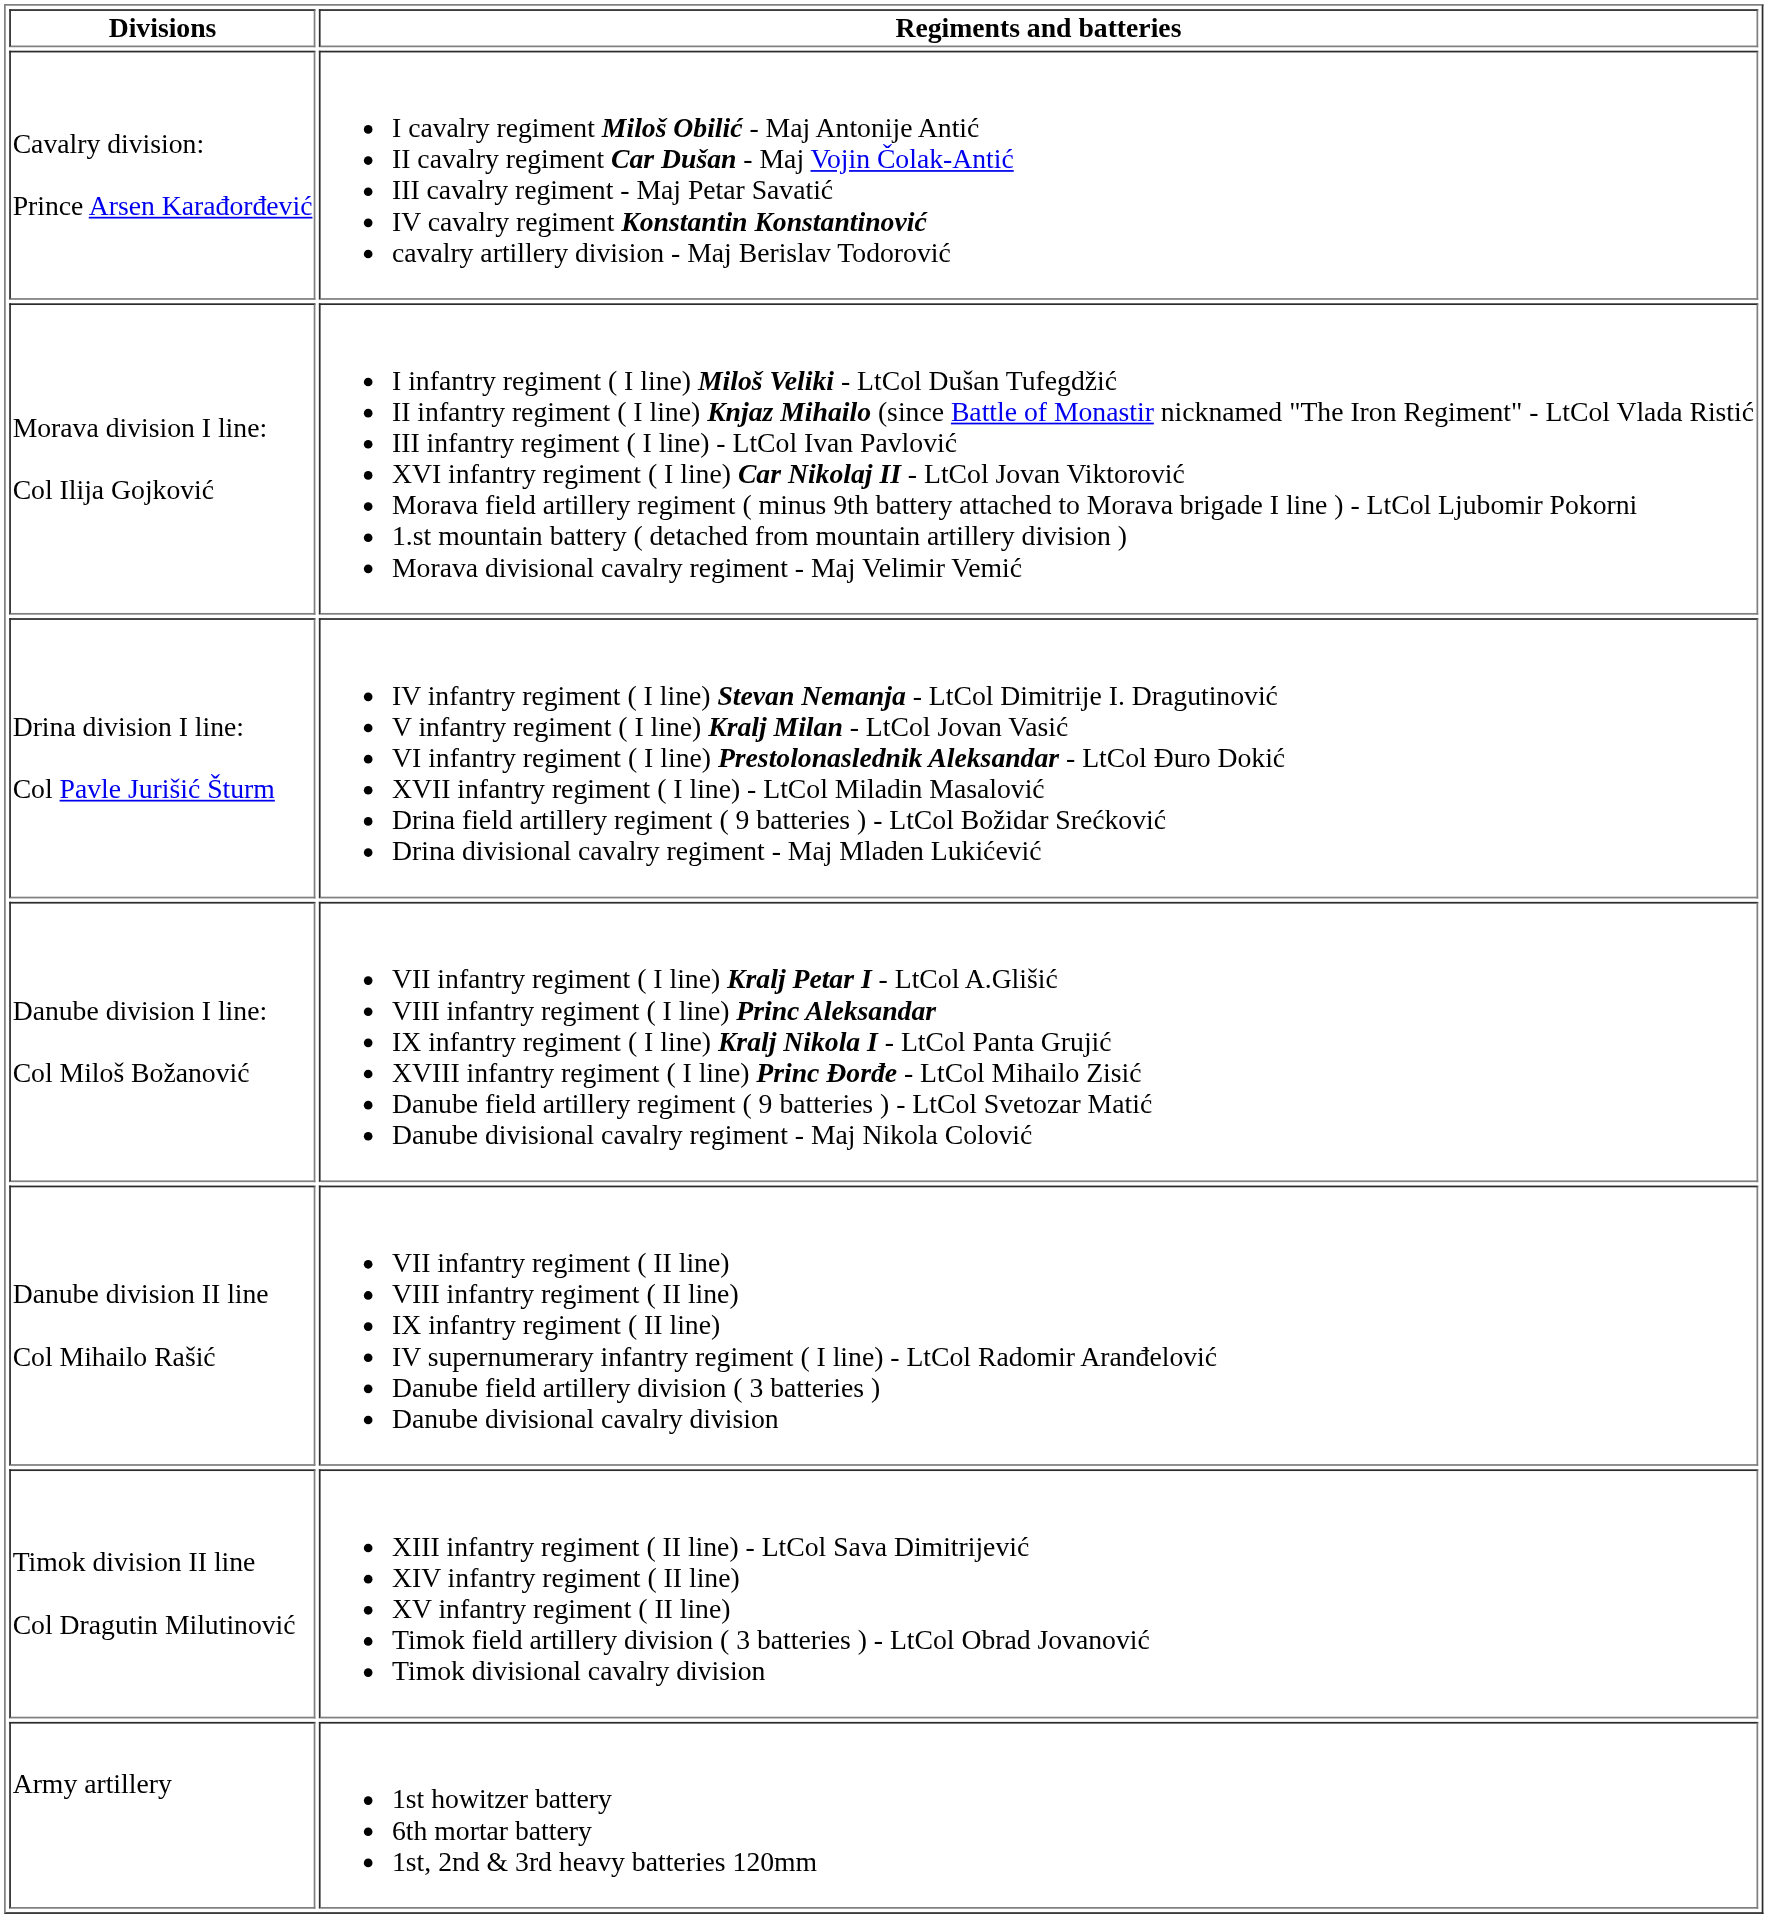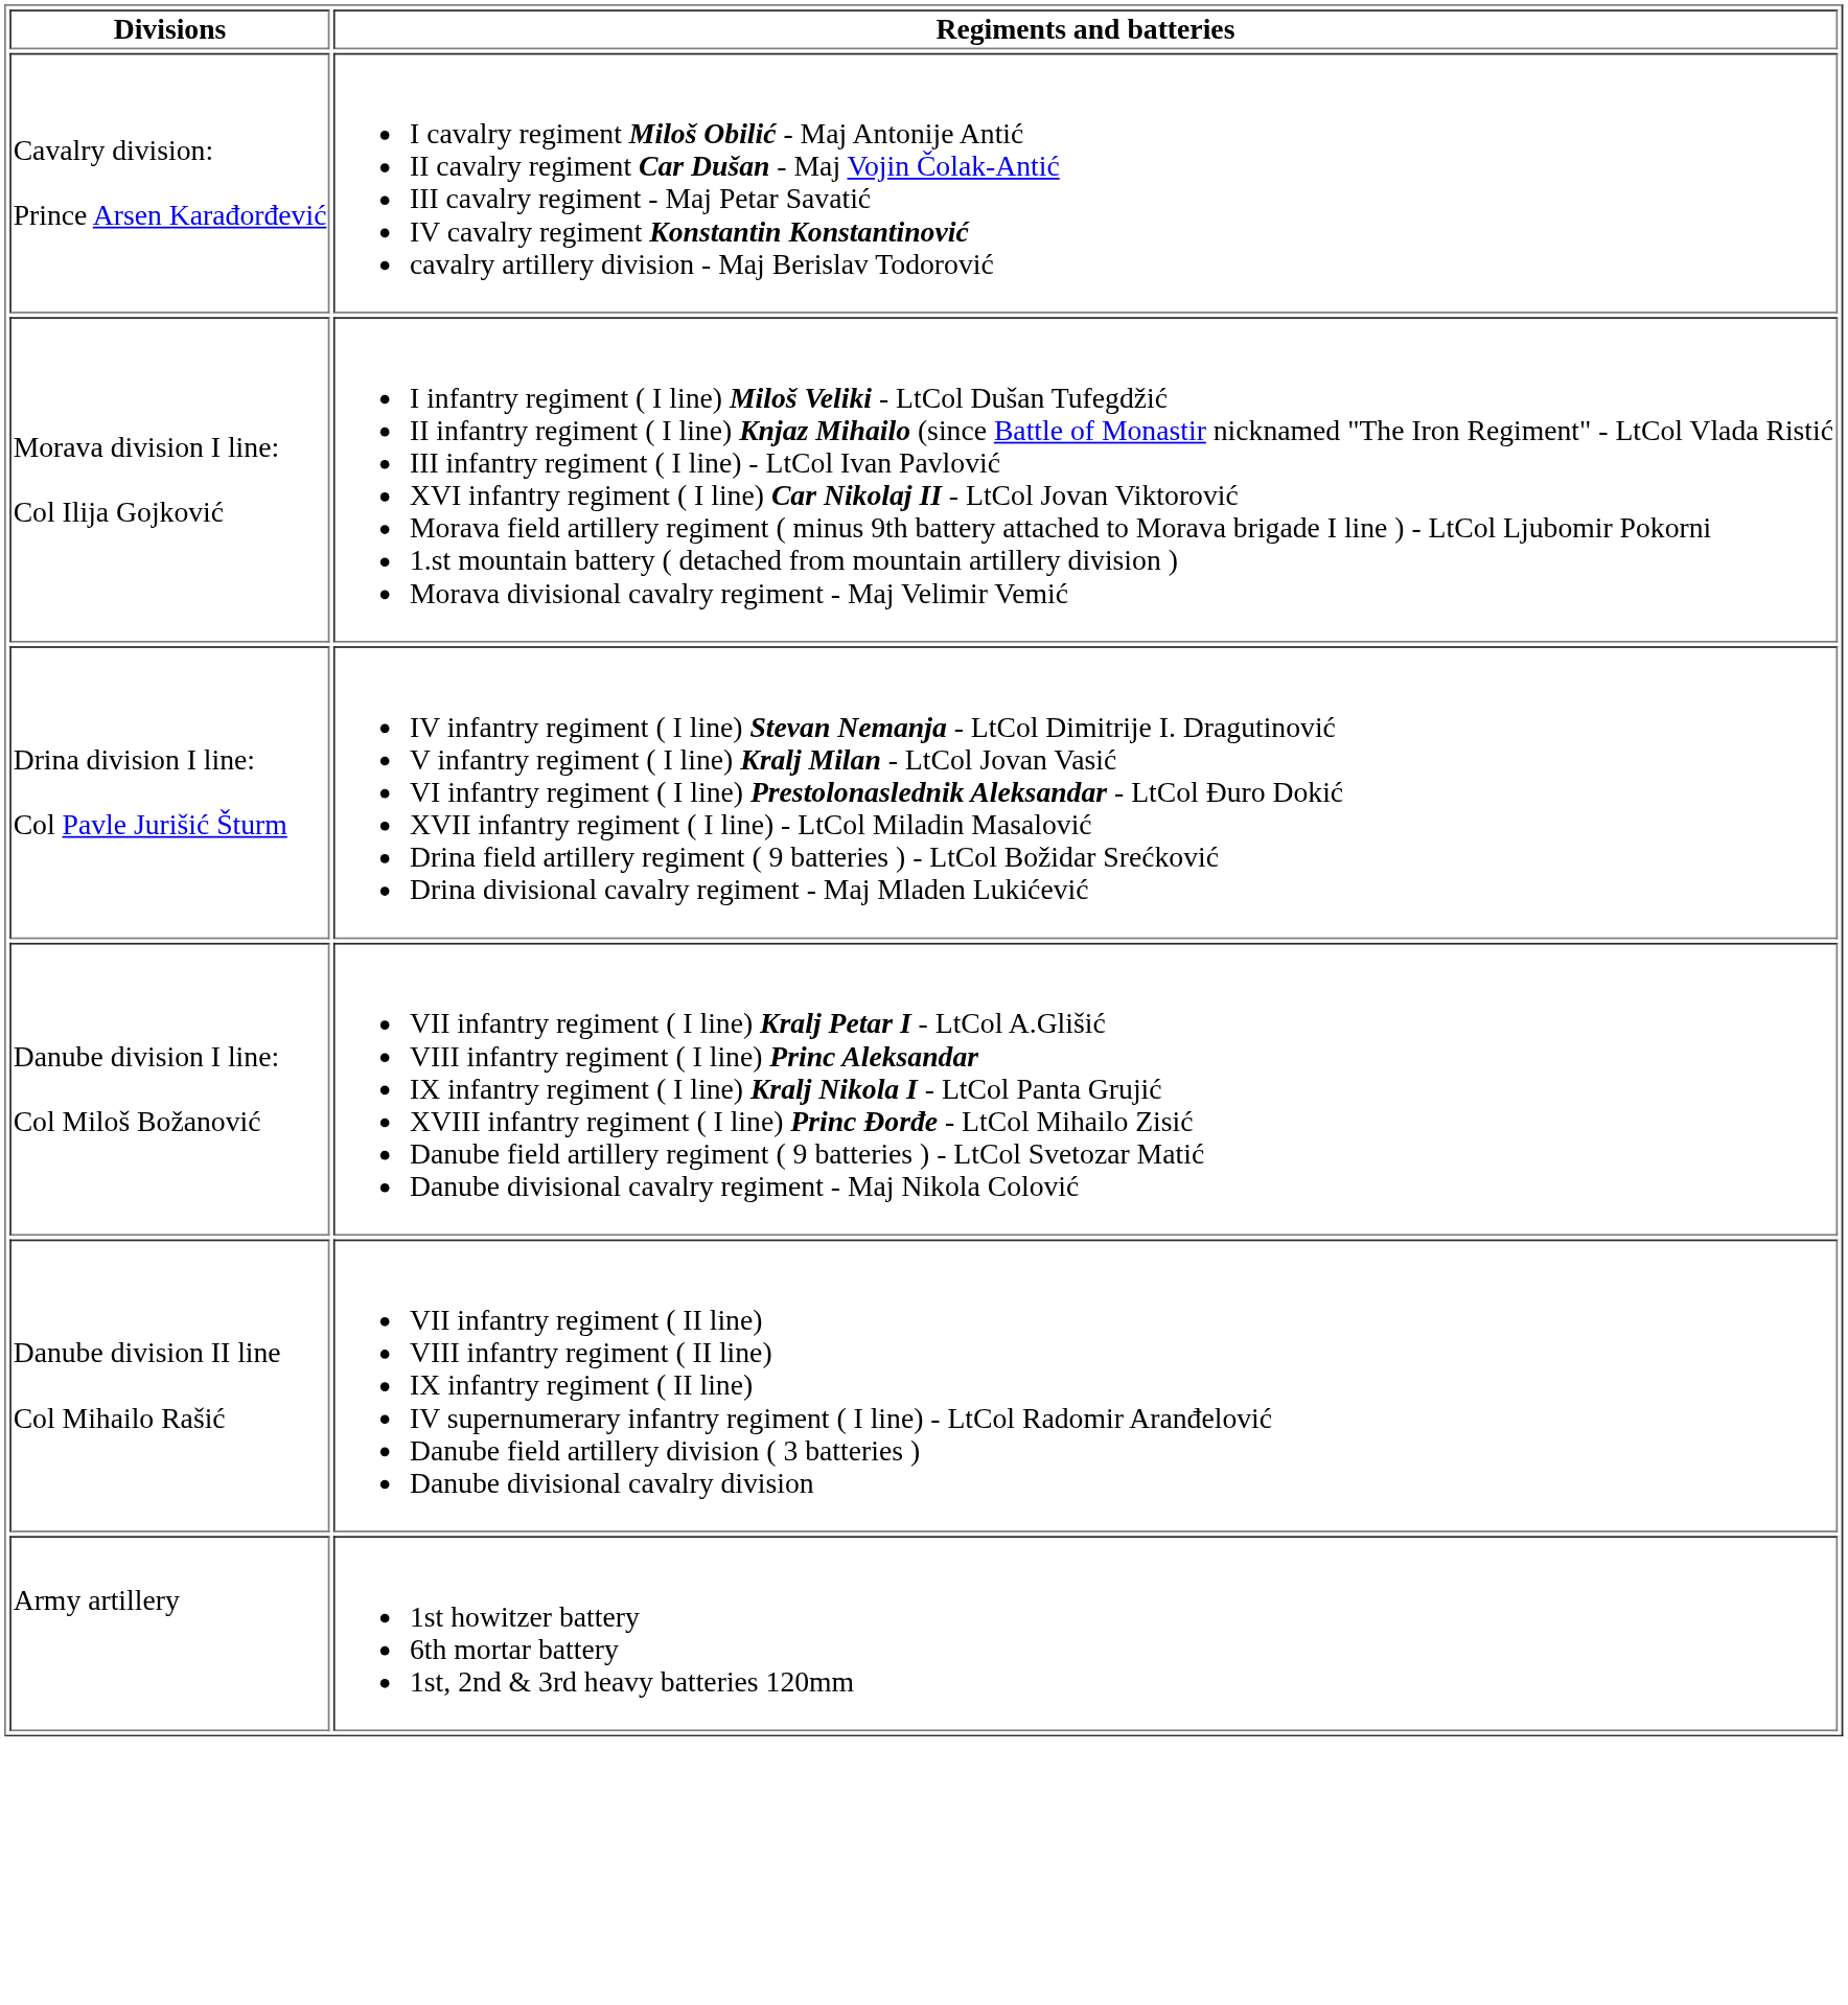- row: Timok division II line Col Dragutin Milutinović | XIII infantry regiment ( II line) - LtCol Sava Dimitrijević XIV infantry regiment ( II line) XV infantry regiment ( II line) Timok field artillery division ( 3 batteries ) - LtCol Obrad Jovanović Timok divisional cavalry division
